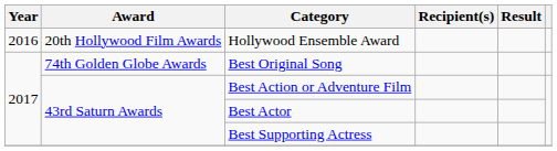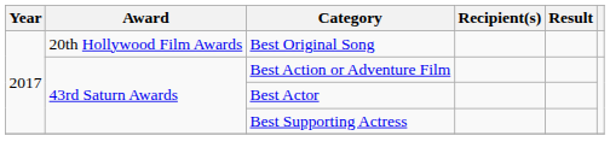- row: 2016 | 20th Hollywood Film Awards | Hollywood Ensemble Award
Best Original Song | Award: 74th Golden Globe Awards -> 20th Hollywood Film Awards
